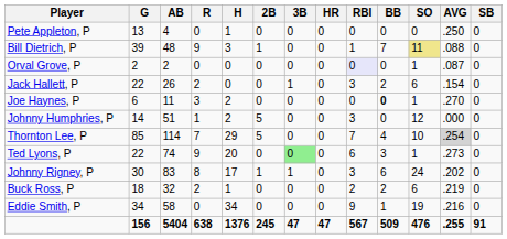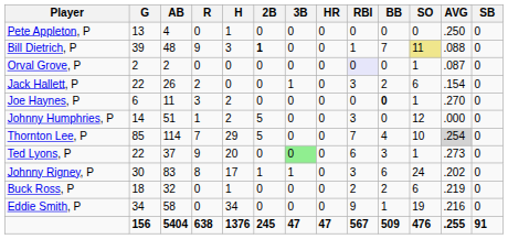Bill Dietrich, P | 2B: normal -> bold
Ted Lyons, P | AB: 74 -> 37
Buck Ross, P | R: 2 -> 0
